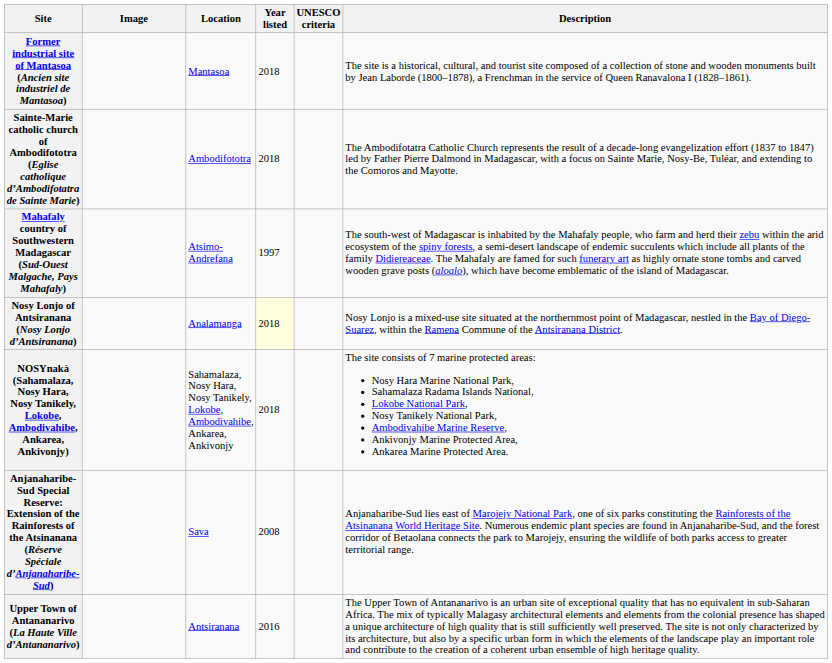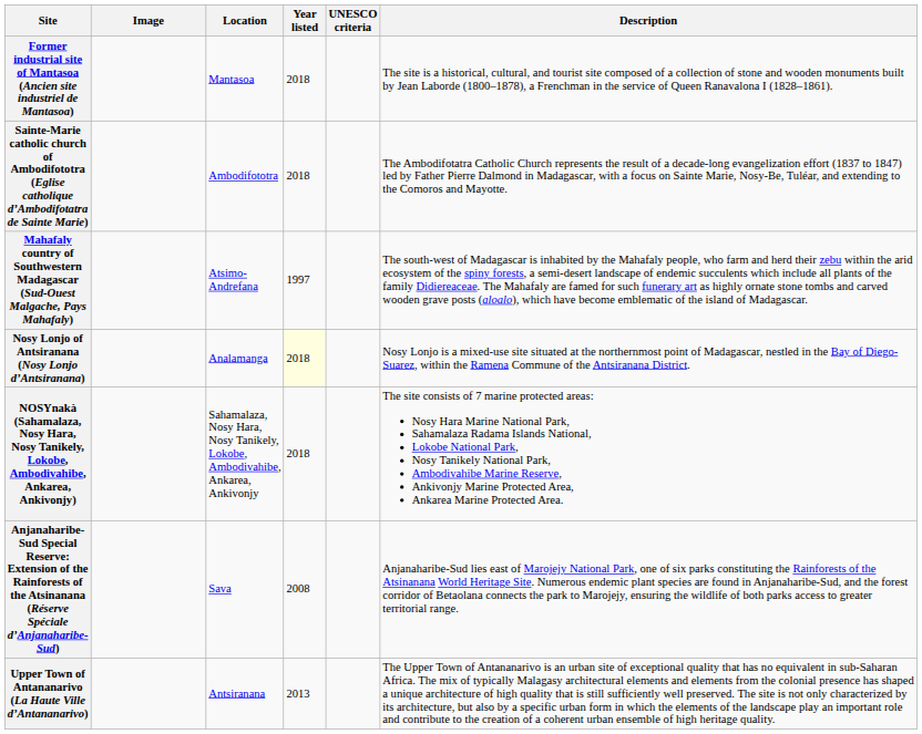Upper Town of Antananarivo (La Haute Ville d’Antananarivo) | Year listed: 2016 -> 2013
